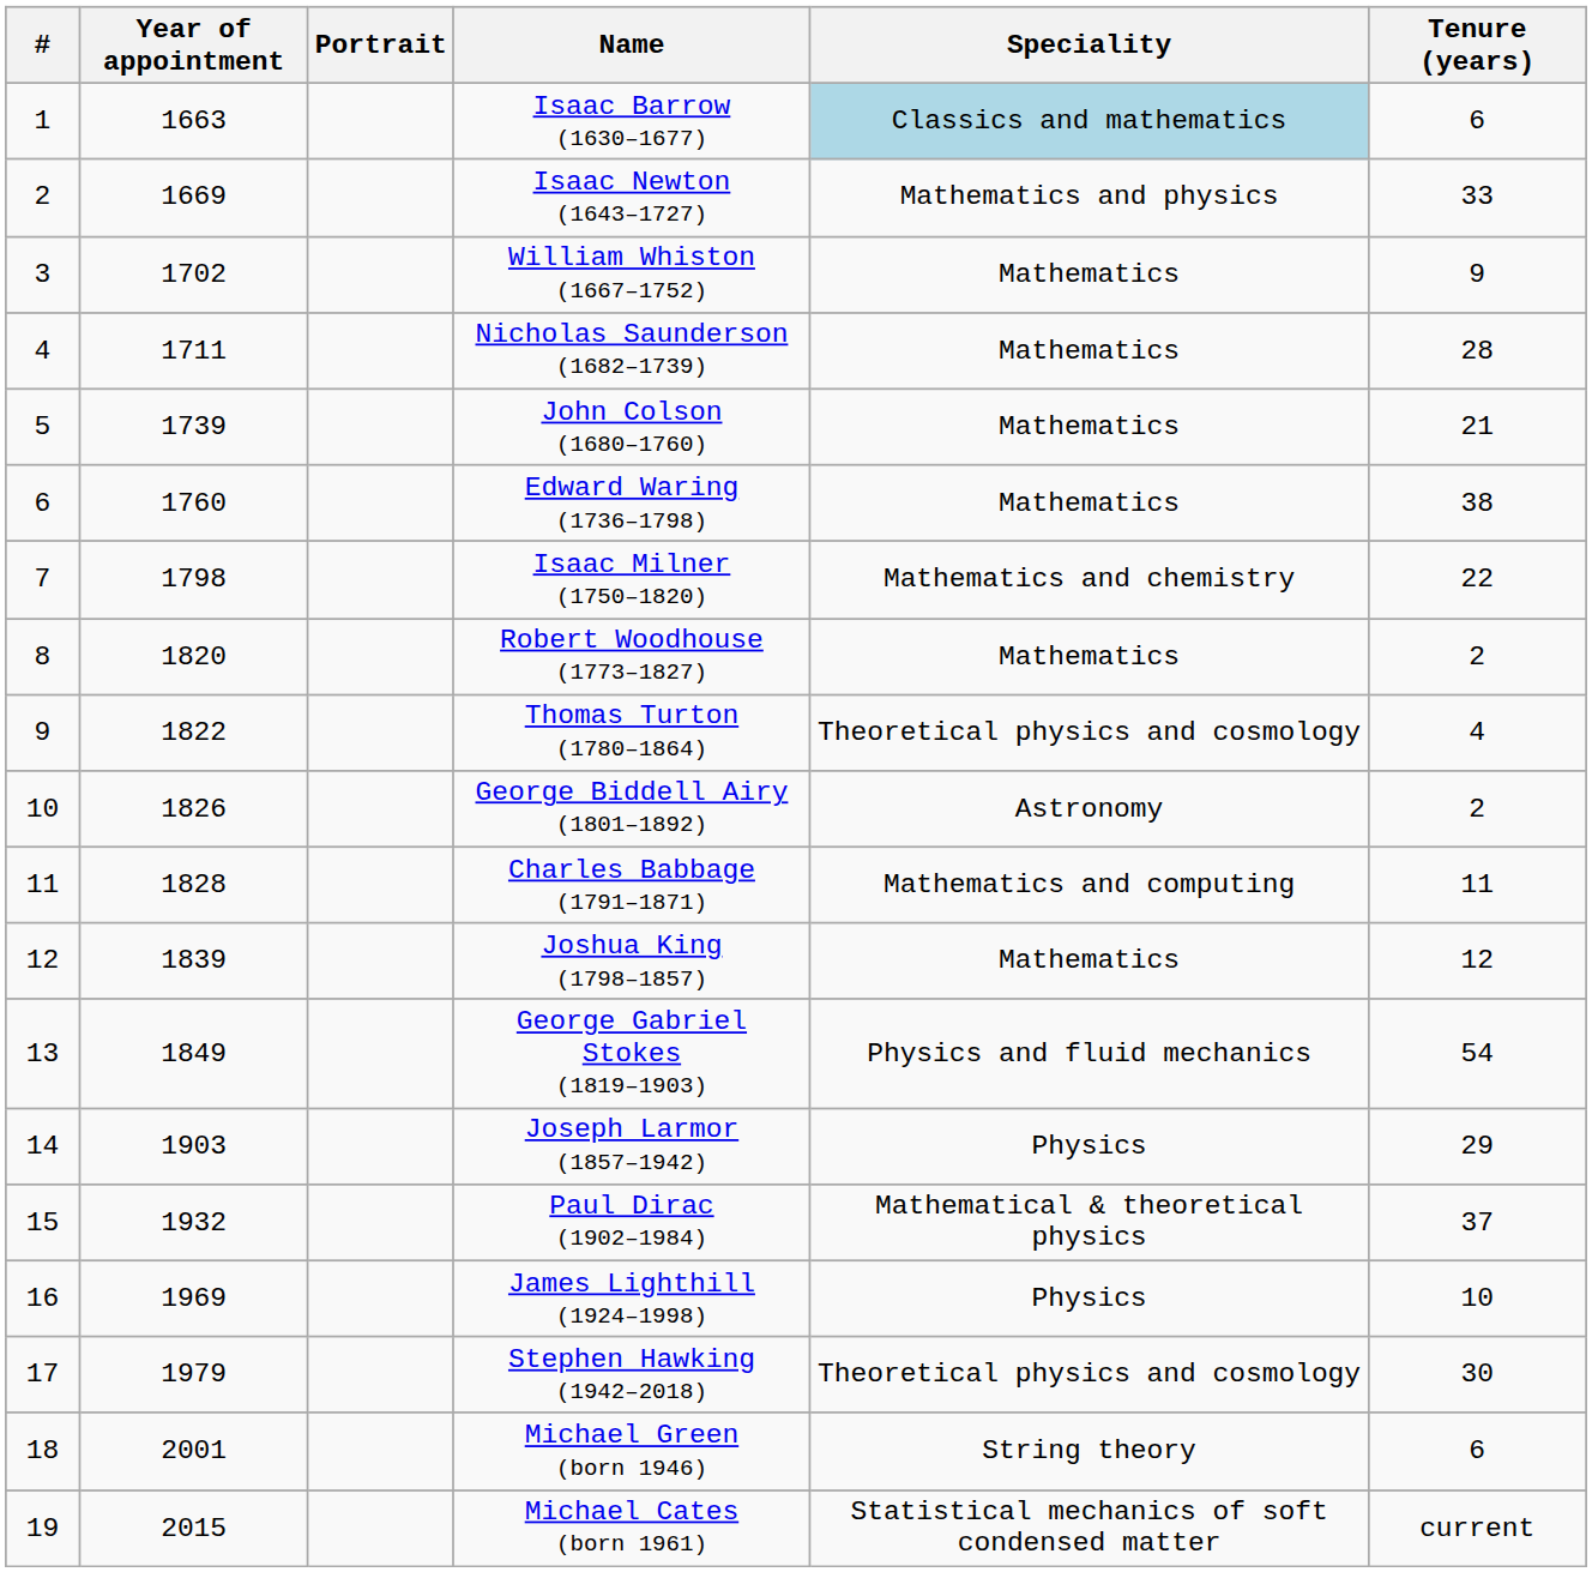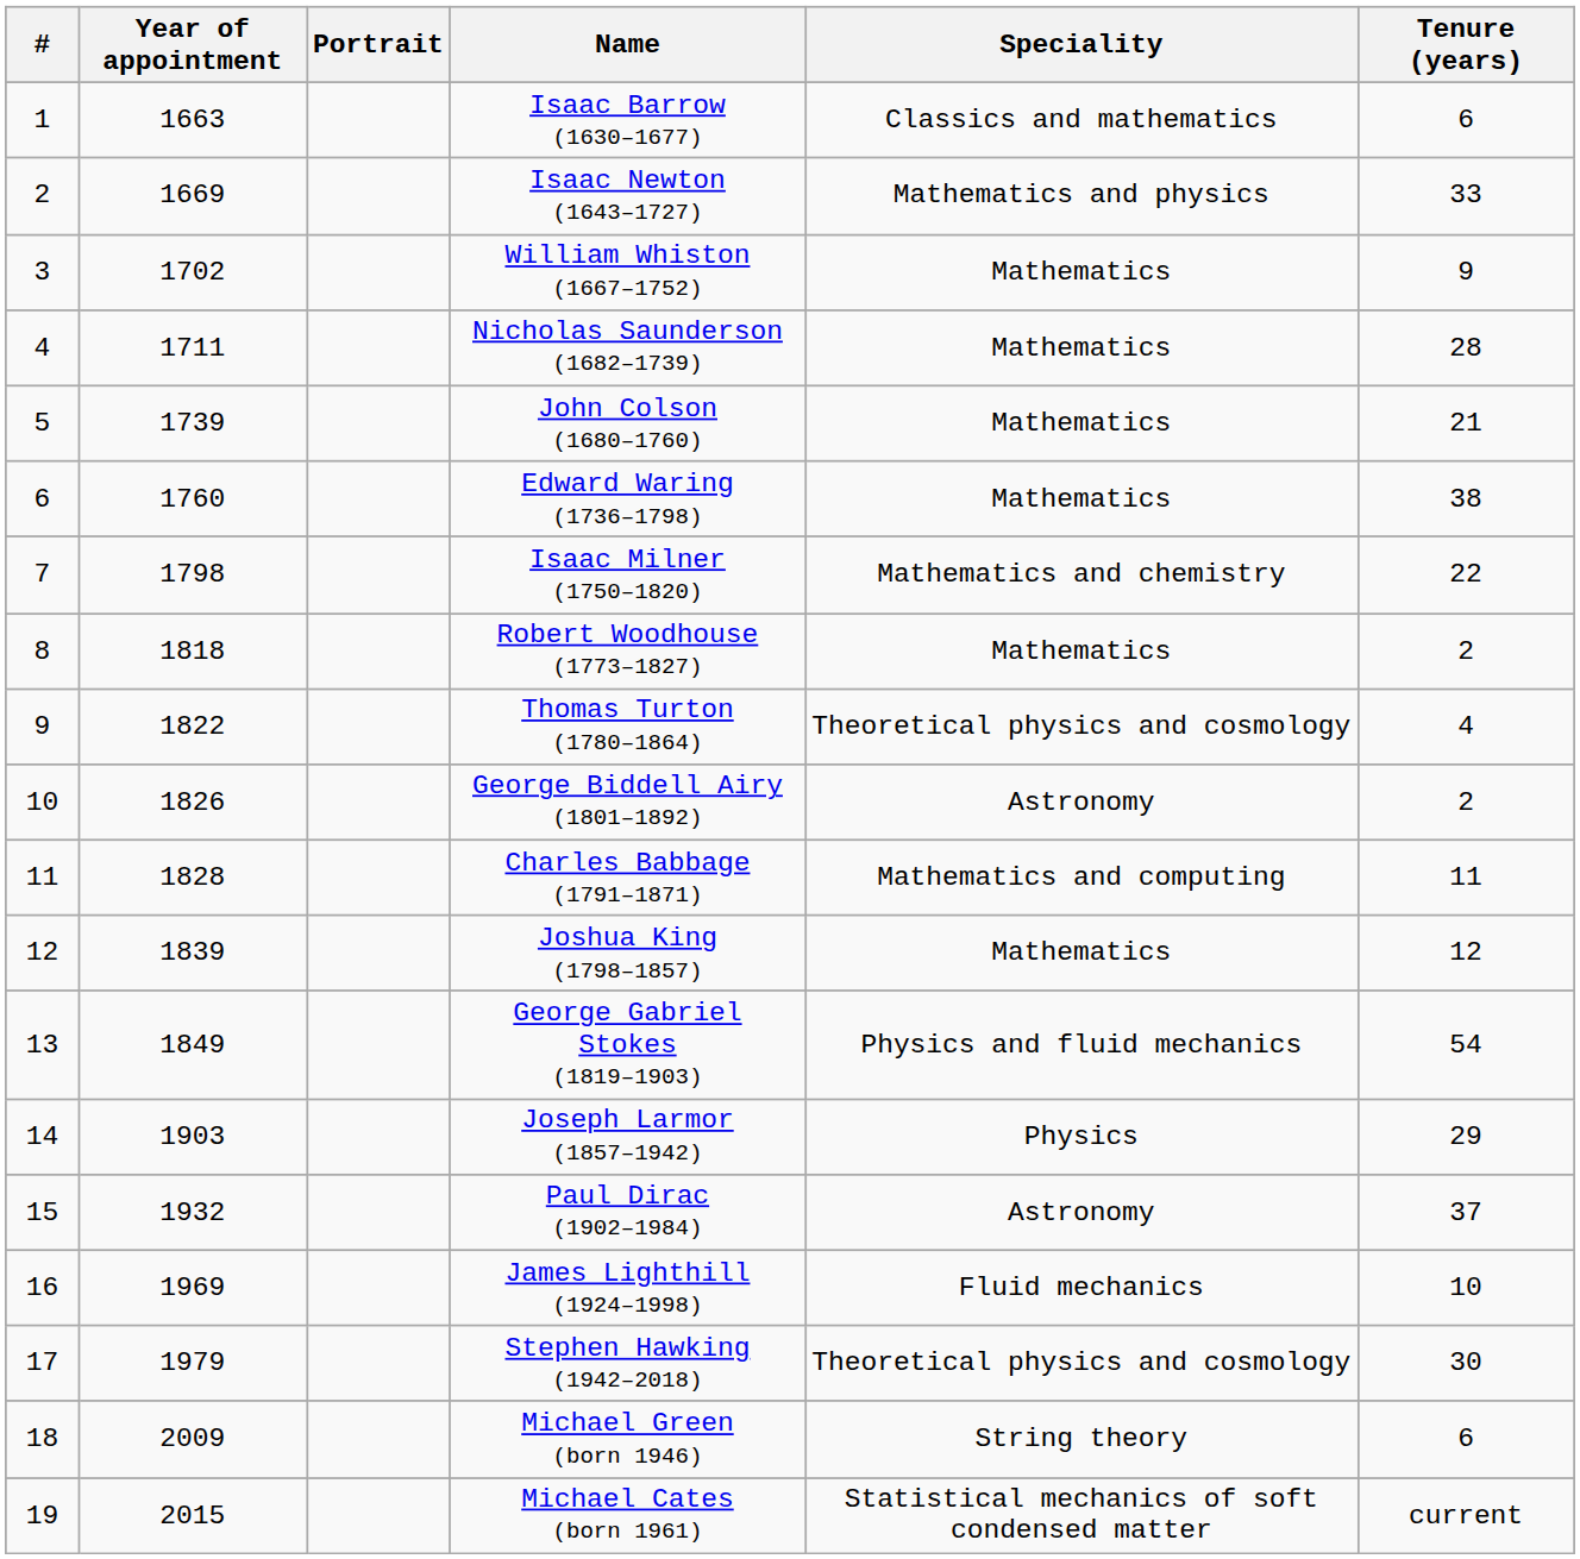Isaac Barrow (1630–1677) | Speciality: lightblue background -> no background
Robert Woodhouse (1773–1827) | Year of appointment: 1820 -> 1818
Paul Dirac (1902–1984) | Speciality: Mathematical & theoretical physics -> Astronomy
James Lighthill (1924–1998) | Speciality: Physics -> Fluid mechanics
Michael Green (born 1946) | Year of appointment: 2001 -> 2009
